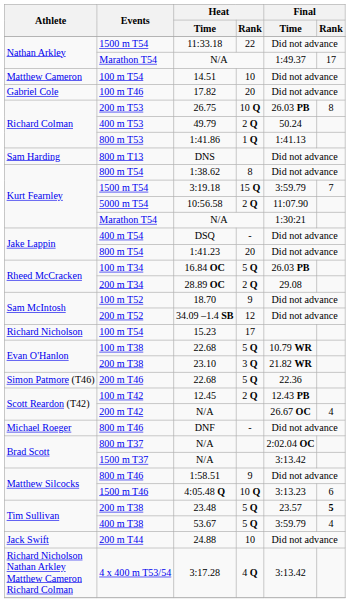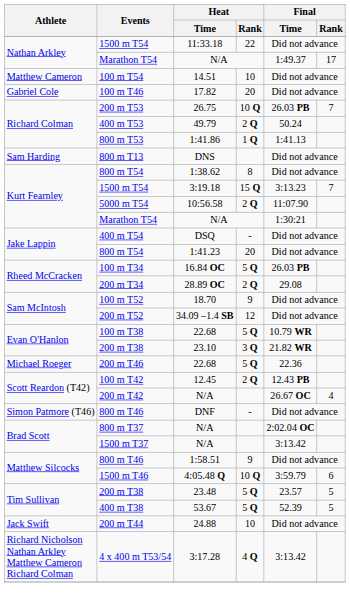26.75 | Final / Rank: 8 -> 7
3:19.18 | Final / Time: 3:59.79 -> 3:13.23
- row: Richard Nicholson | 100 m T54 | 15.23 | 17
200 m T46 / 22.68 | Athlete: Simon Patmore (T46) -> Michael Roeger
DNF | Athlete: Michael Roeger -> Simon Patmore (T46)
4:05.48 Q | Final / Time: 3:13.23 -> 3:59.79
23.48 | Final / Rank: bold -> normal
53.67 | Final / Time: 3:59.79 -> 52.39
53.67 | Final / Rank: 4 -> 5
